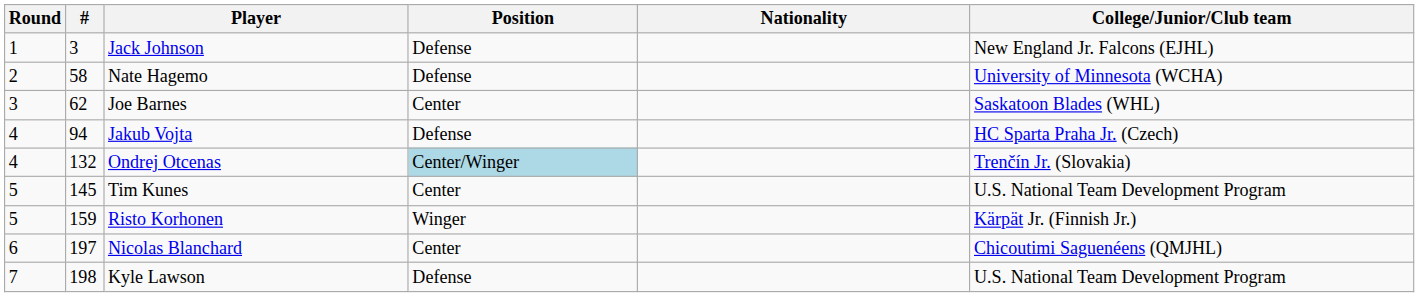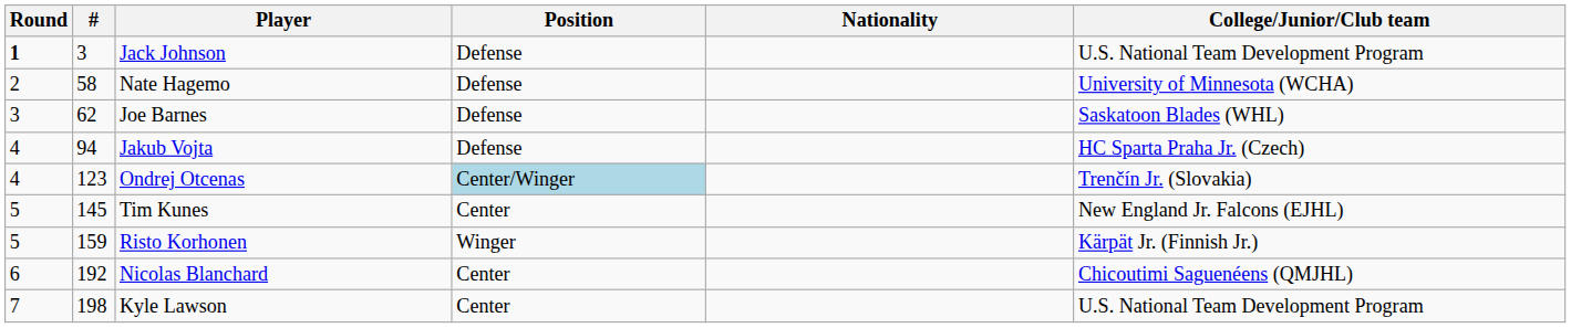Jack Johnson | Round: normal -> bold
Jack Johnson | College/Junior/Club team: New England Jr. Falcons (EJHL) -> U.S. National Team Development Program
Joe Barnes | Position: Center -> Defense
Ondrej Otcenas | #: 132 -> 123
Tim Kunes | College/Junior/Club team: U.S. National Team Development Program -> New England Jr. Falcons (EJHL)
Nicolas Blanchard | #: 197 -> 192
Kyle Lawson | Position: Defense -> Center
